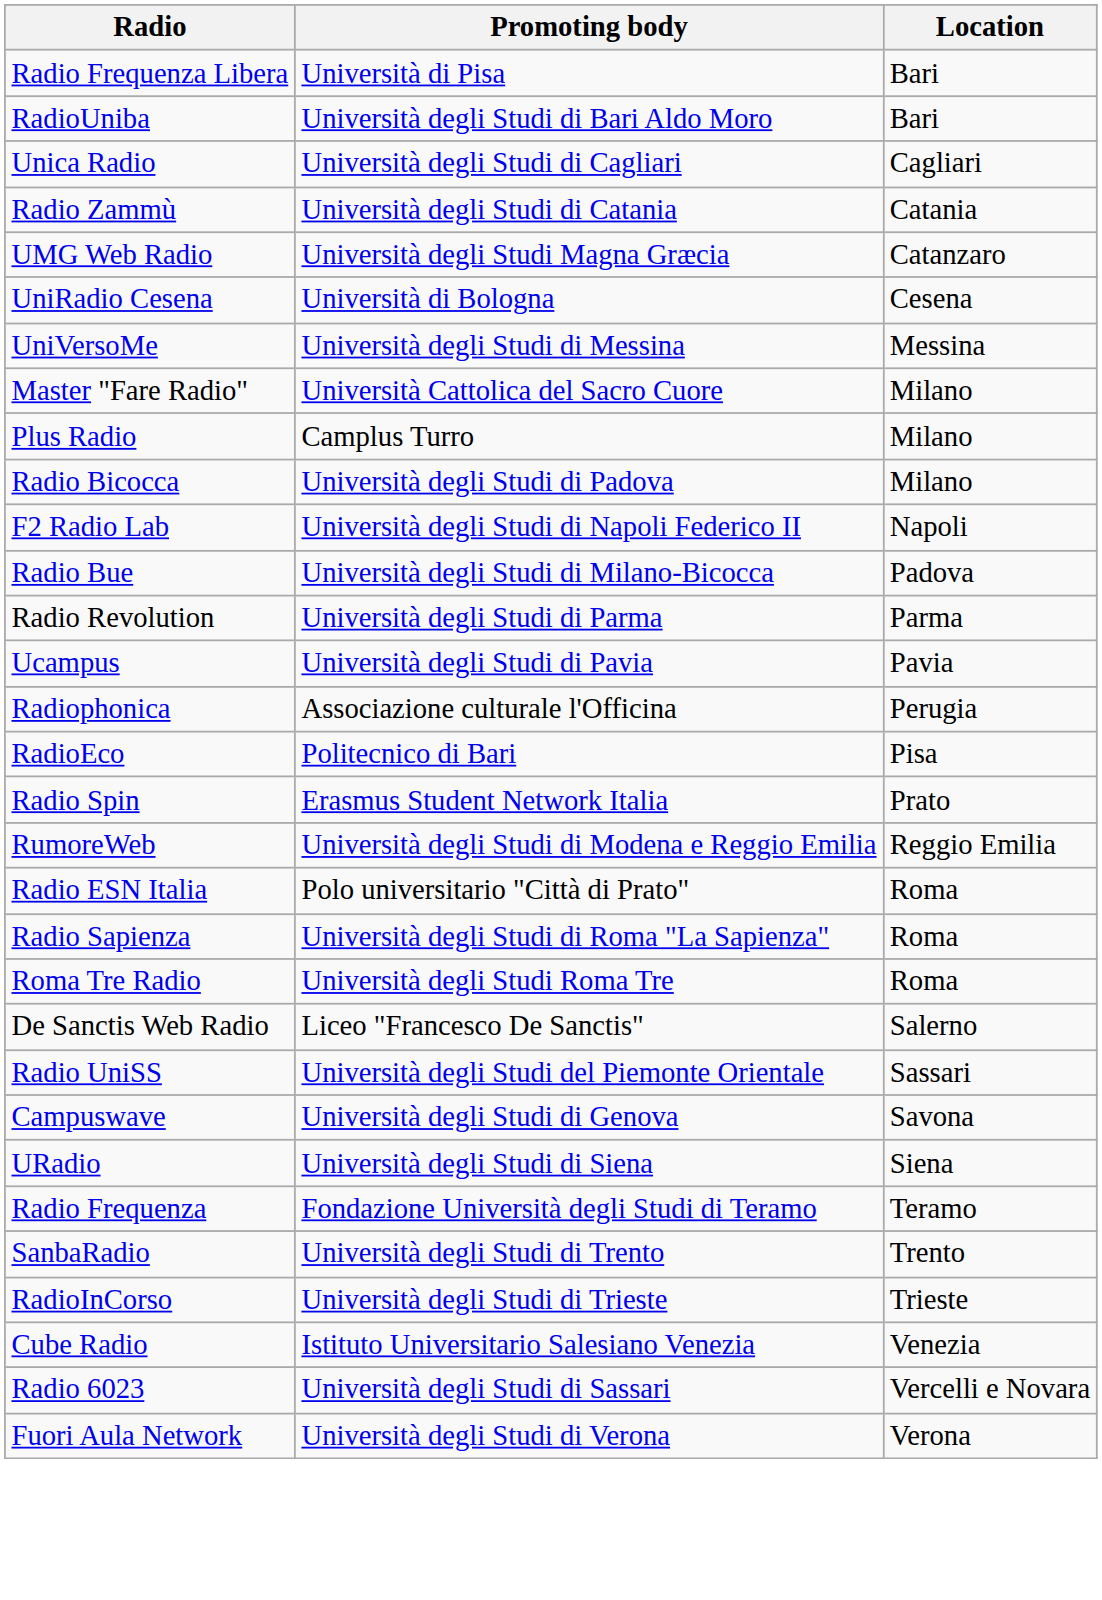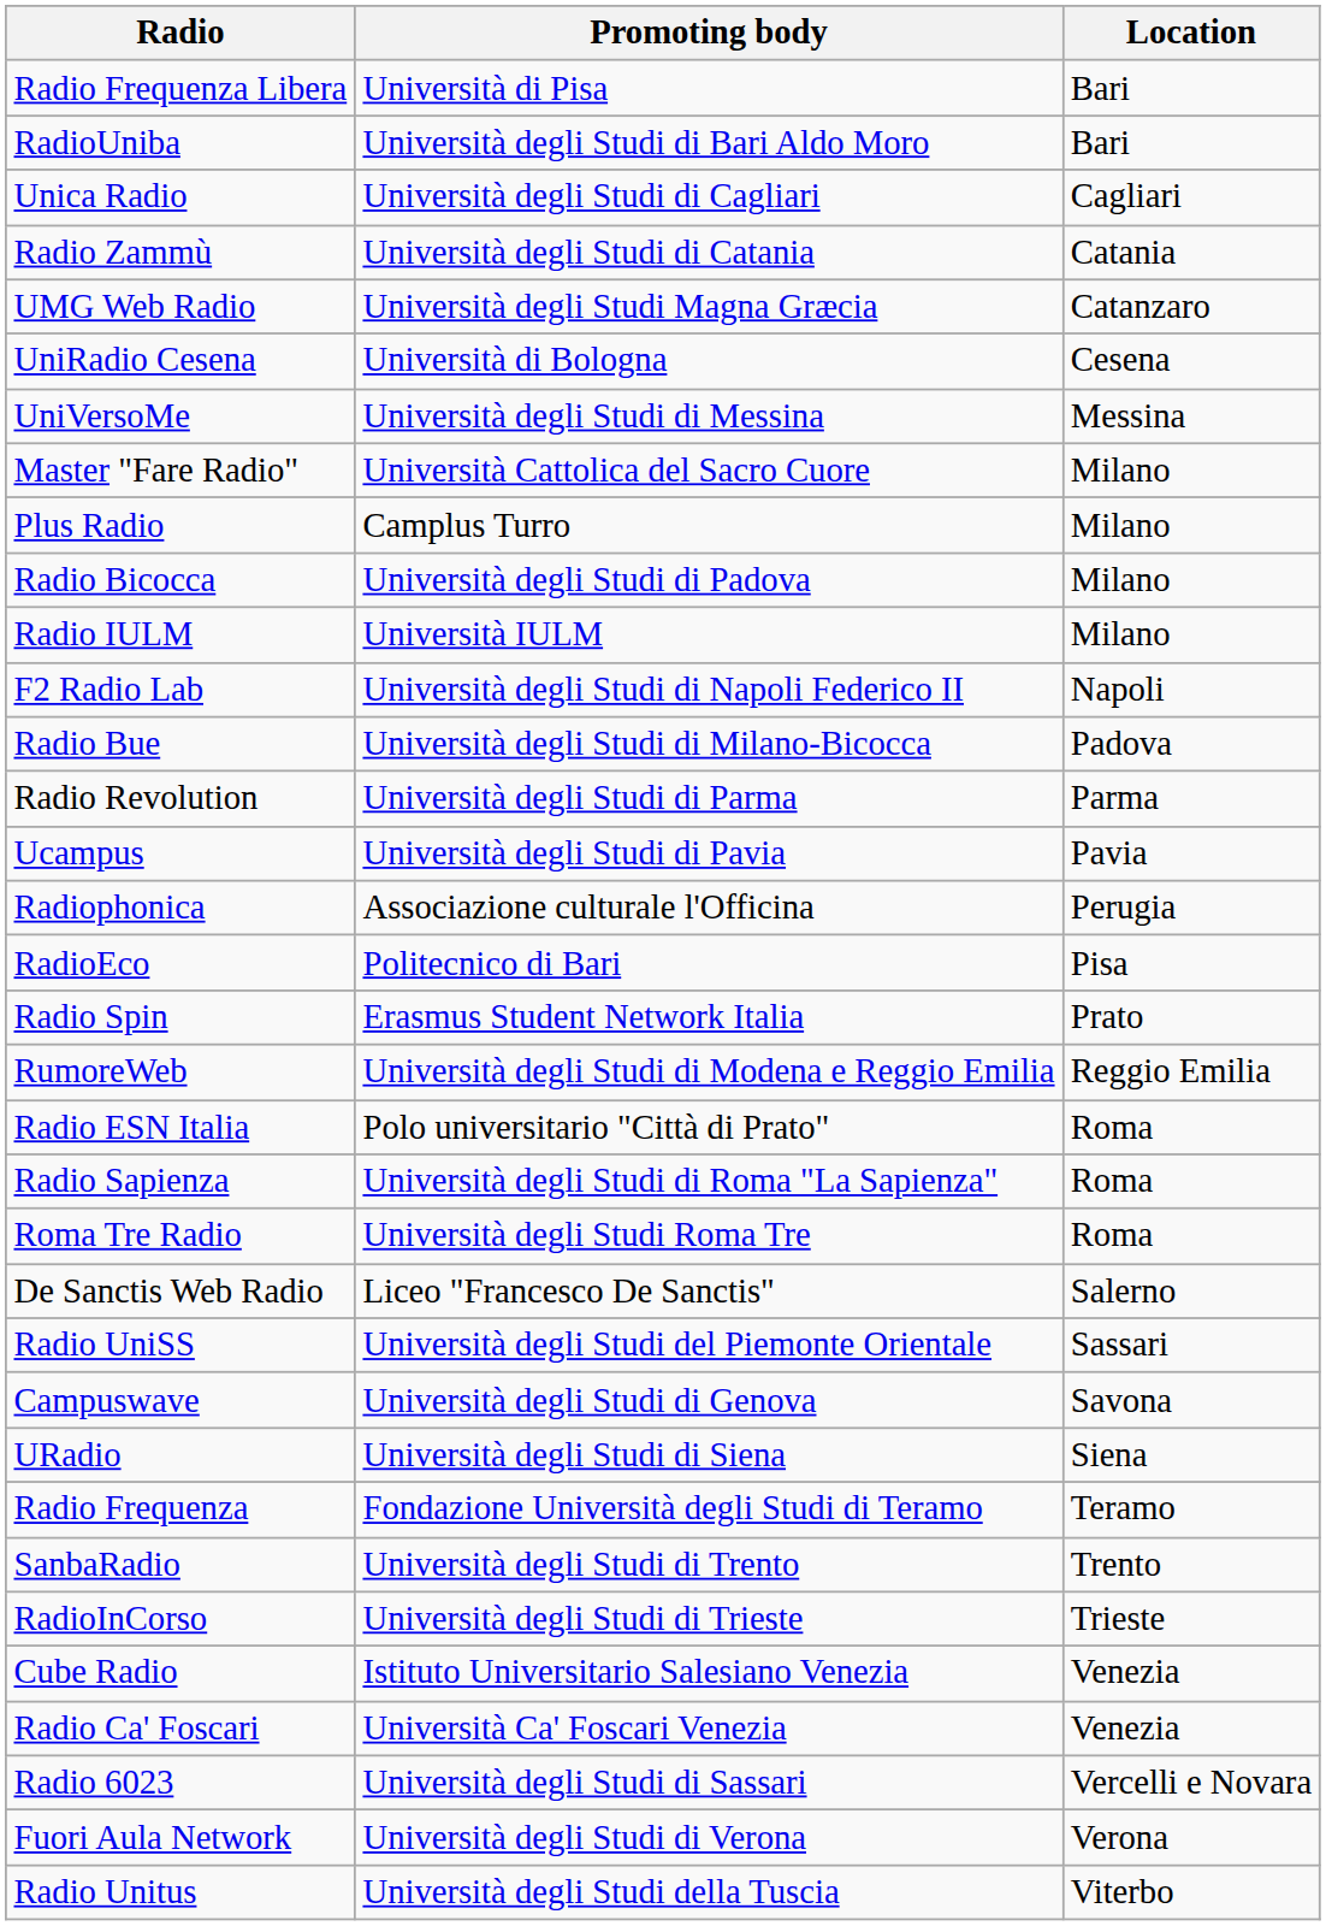+ row: Radio IULM | Università IULM | Milano
+ row: Radio Ca' Foscari | Università Ca' Foscari Venezia | Venezia
+ row: Radio Unitus | Università degli Studi della Tuscia | Viterbo
